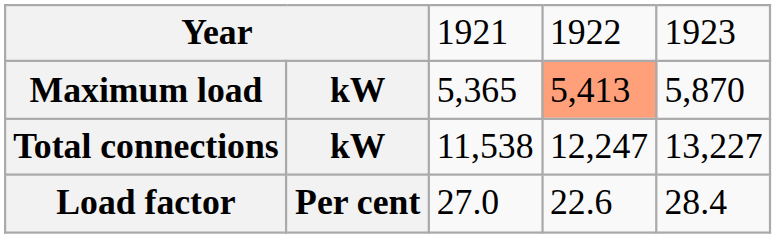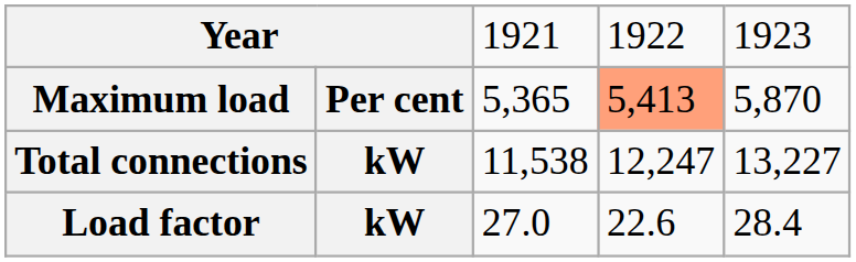Maximum load | column 2: kW -> Per cent
Load factor | column 2: Per cent -> kW
